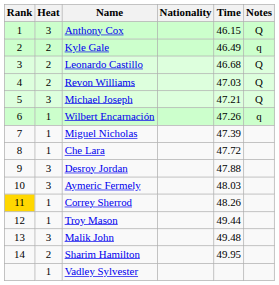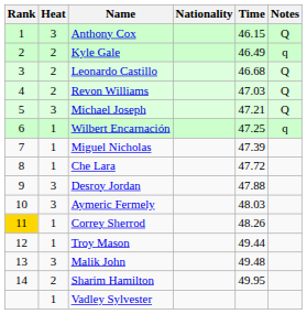Wilbert Encarnación | Time: 47.26 -> 47.25
